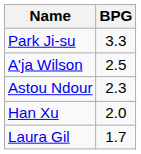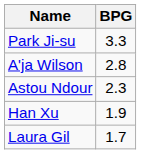A'ja Wilson | BPG: 2.5 -> 2.8
Han Xu | BPG: 2.0 -> 1.9
